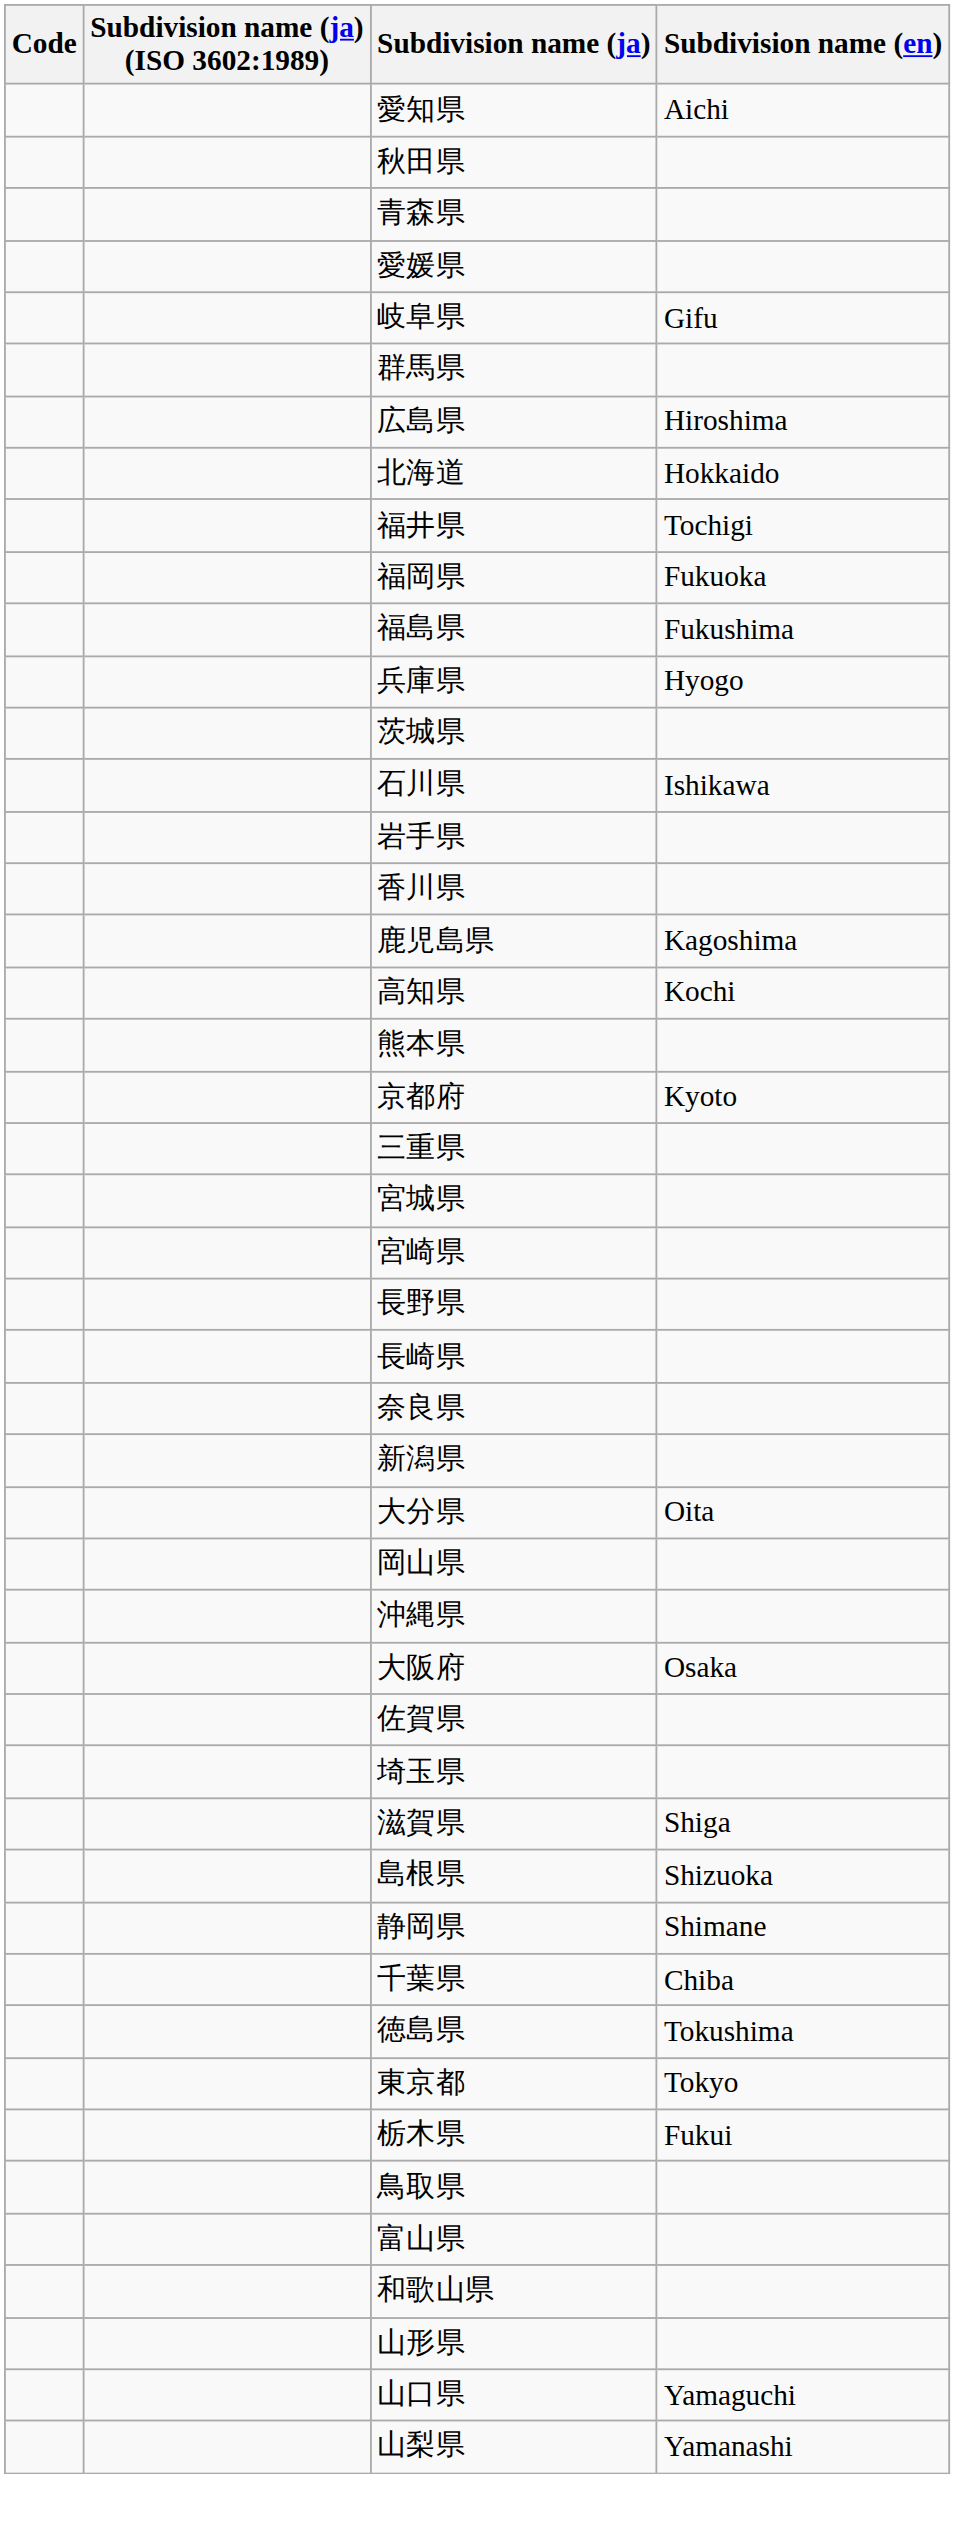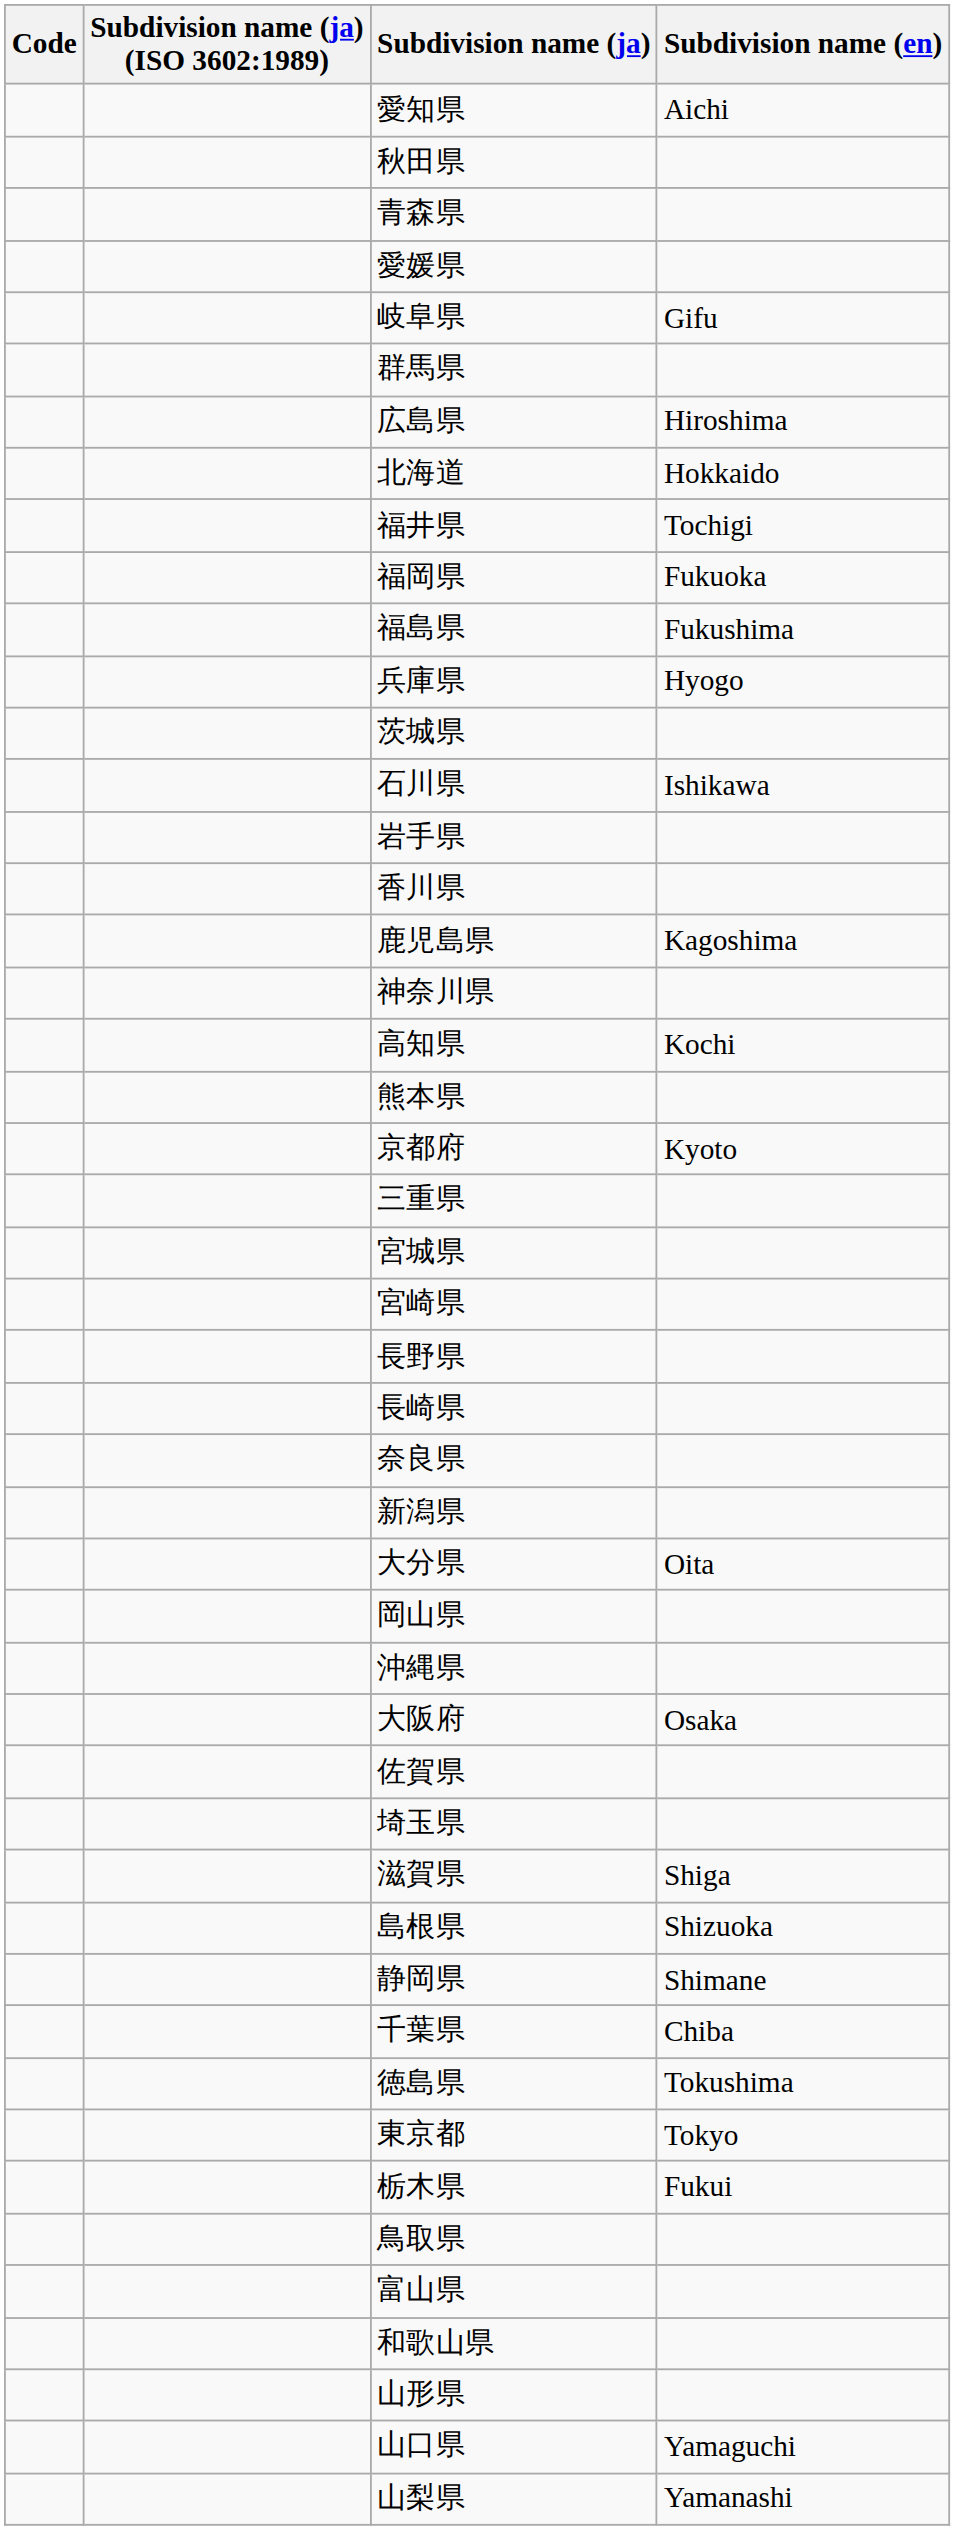+ row: 神奈川県
